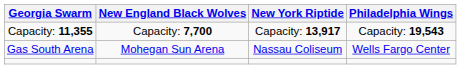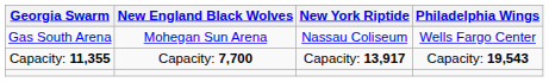rows swapped: Gas South Arena <-> Capacity: 11,355
